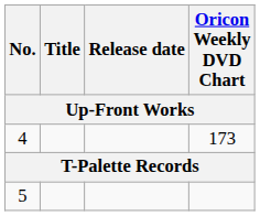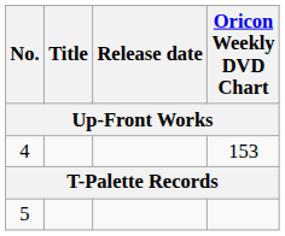4 | Oricon Weekly DVD Chart: 173 -> 153
